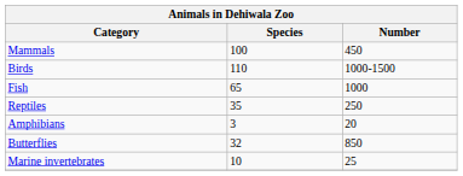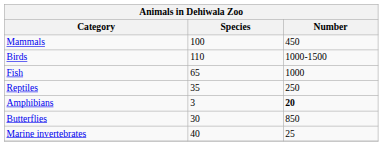Amphibians | Number: normal -> bold
Butterflies | Species: 32 -> 30
Marine invertebrates | Species: 10 -> 40
